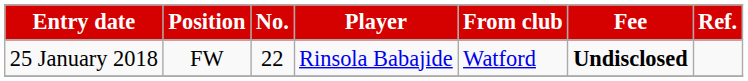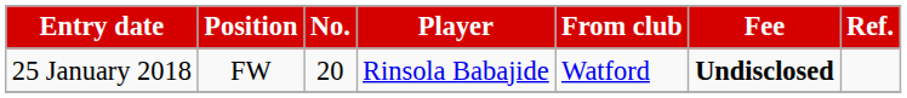25 January 2018 | No.: 22 -> 20
